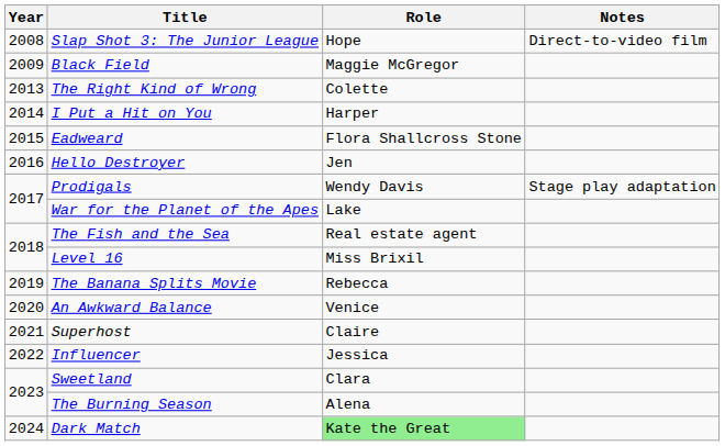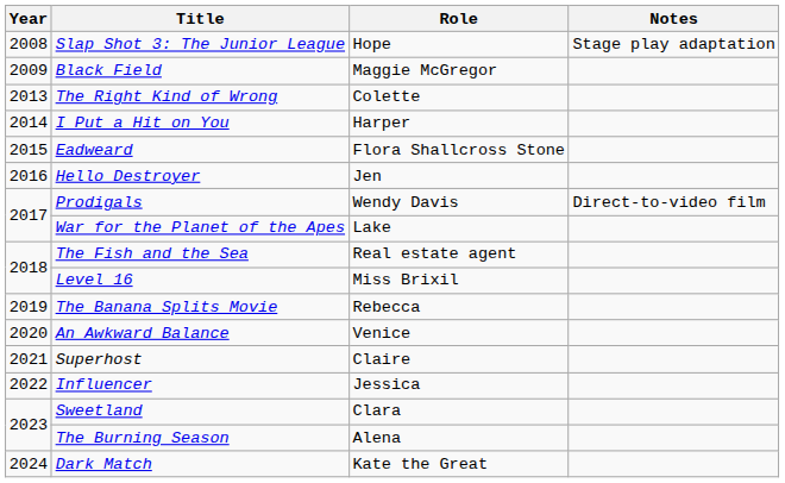Slap Shot 3: The Junior League | Notes: Direct-to-video film -> Stage play adaptation
Prodigals | Notes: Stage play adaptation -> Direct-to-video film
Dark Match | Role: lightgreen background -> no background
